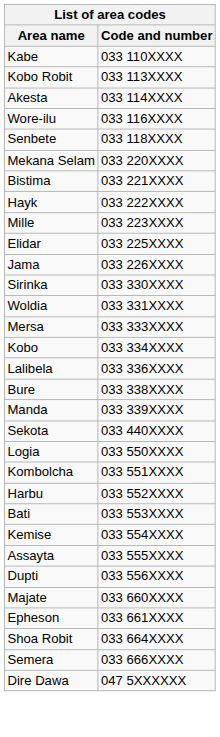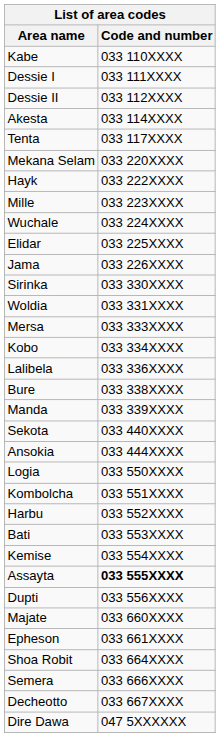+ row: Dessie I | 033 111XXXX
+ row: Dessie II | 033 112XXXX
- row: Kobo Robit | 033 113XXXX
- row: Wore-ilu | 033 116XXXX
+ row: Tenta | 033 117XXXX
- row: Senbete | 033 118XXXX
- row: Bistima | 033 221XXXX
+ row: Wuchale | 033 224XXXX
+ row: Ansokia | 033 444XXXX
Assayta | Code and number: normal -> bold
+ row: Decheotto | 033 667XXXX
